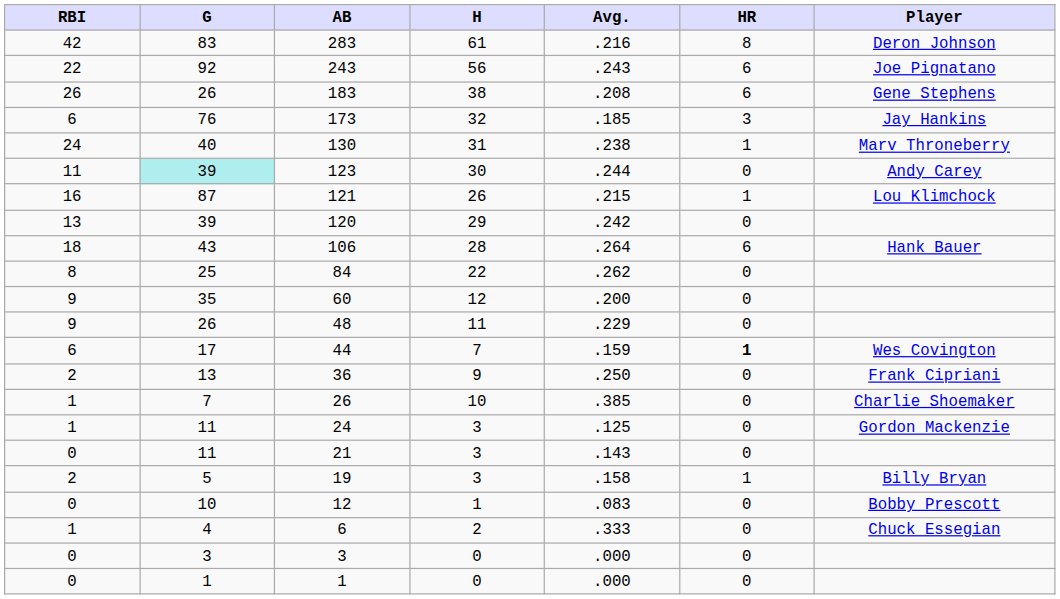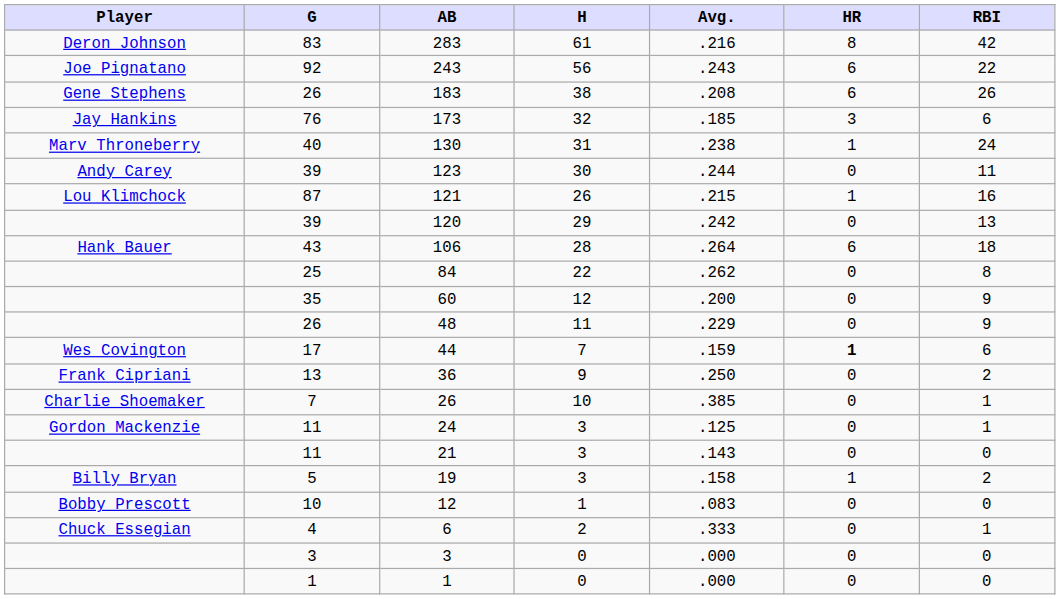columns swapped: Player <-> RBI
123 | G: paleturquoise background -> no background
